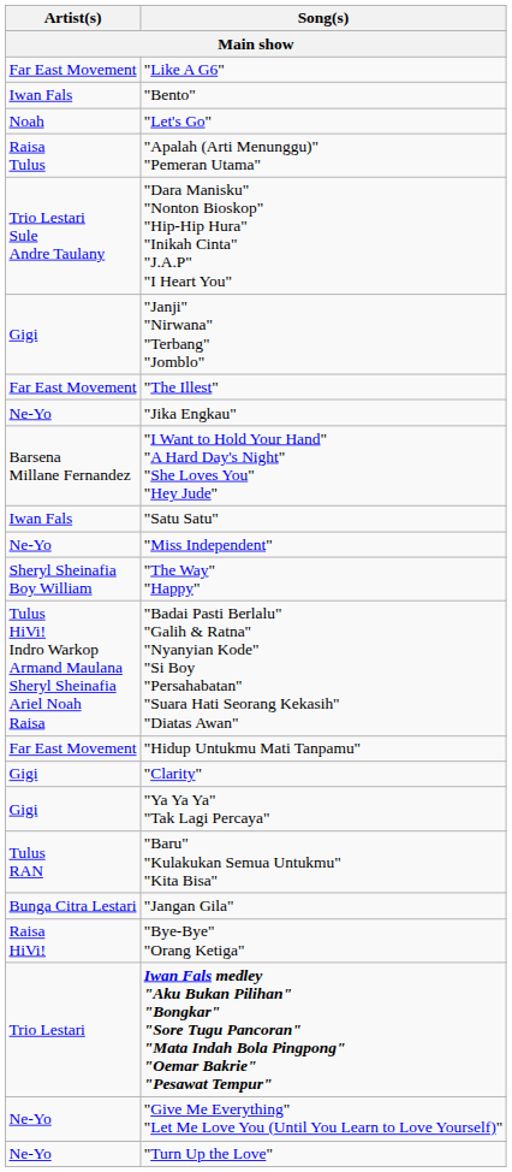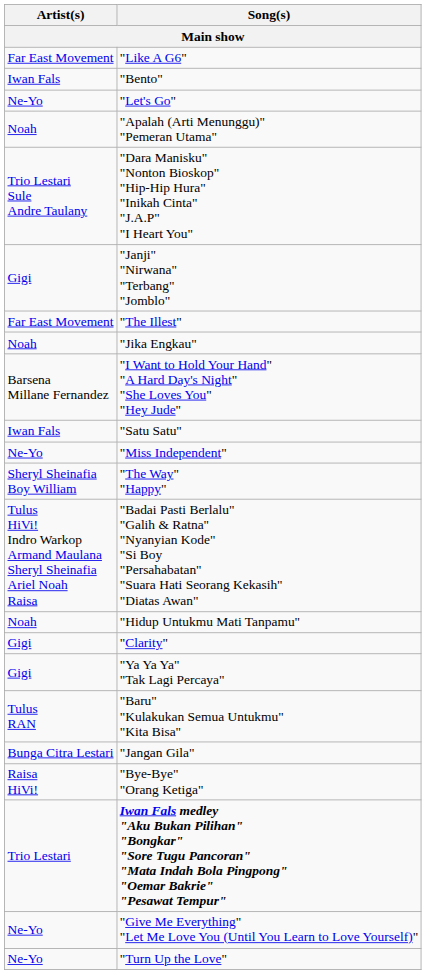"Let's Go" | Artist(s): Noah -> Ne-Yo
"Apalah (Arti Menunggu)" "Pemeran Utama" | Artist(s): Raisa Tulus -> Noah
"Jika Engkau" | Artist(s): Ne-Yo -> Noah
"Hidup Untukmu Mati Tanpamu" | Artist(s): Far East Movement -> Noah
